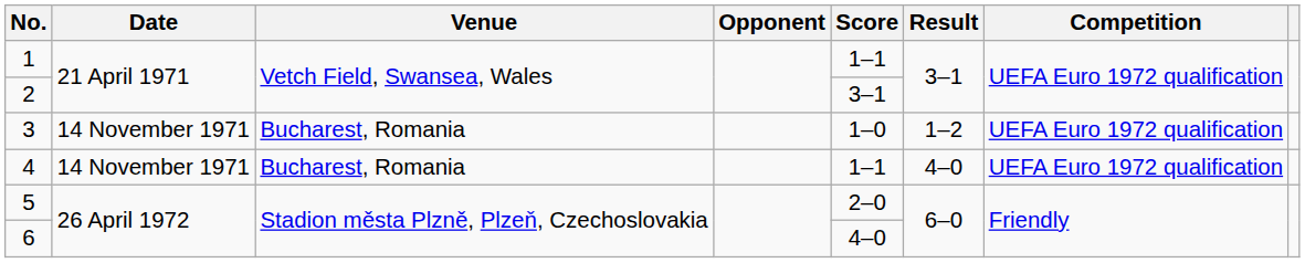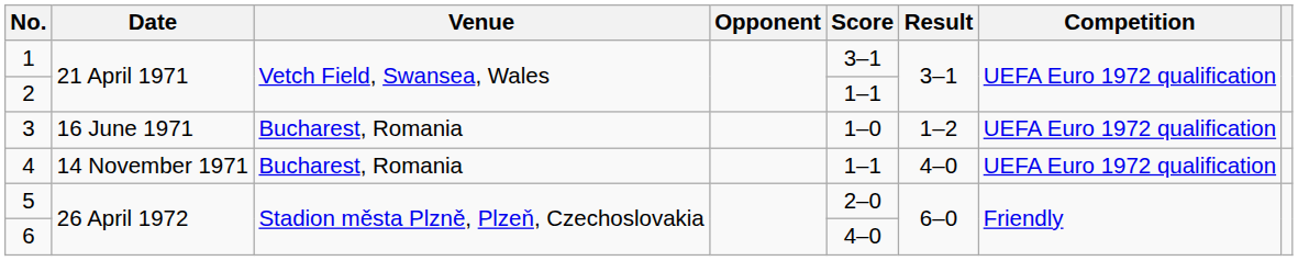1 | Score: 1–1 -> 3–1
2 | Score: 3–1 -> 1–1
3 | Date: 14 November 1971 -> 16 June 1971
